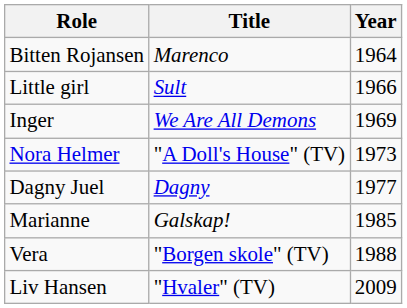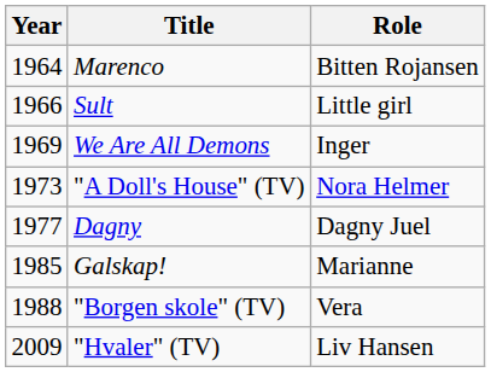columns swapped: Year <-> Role
